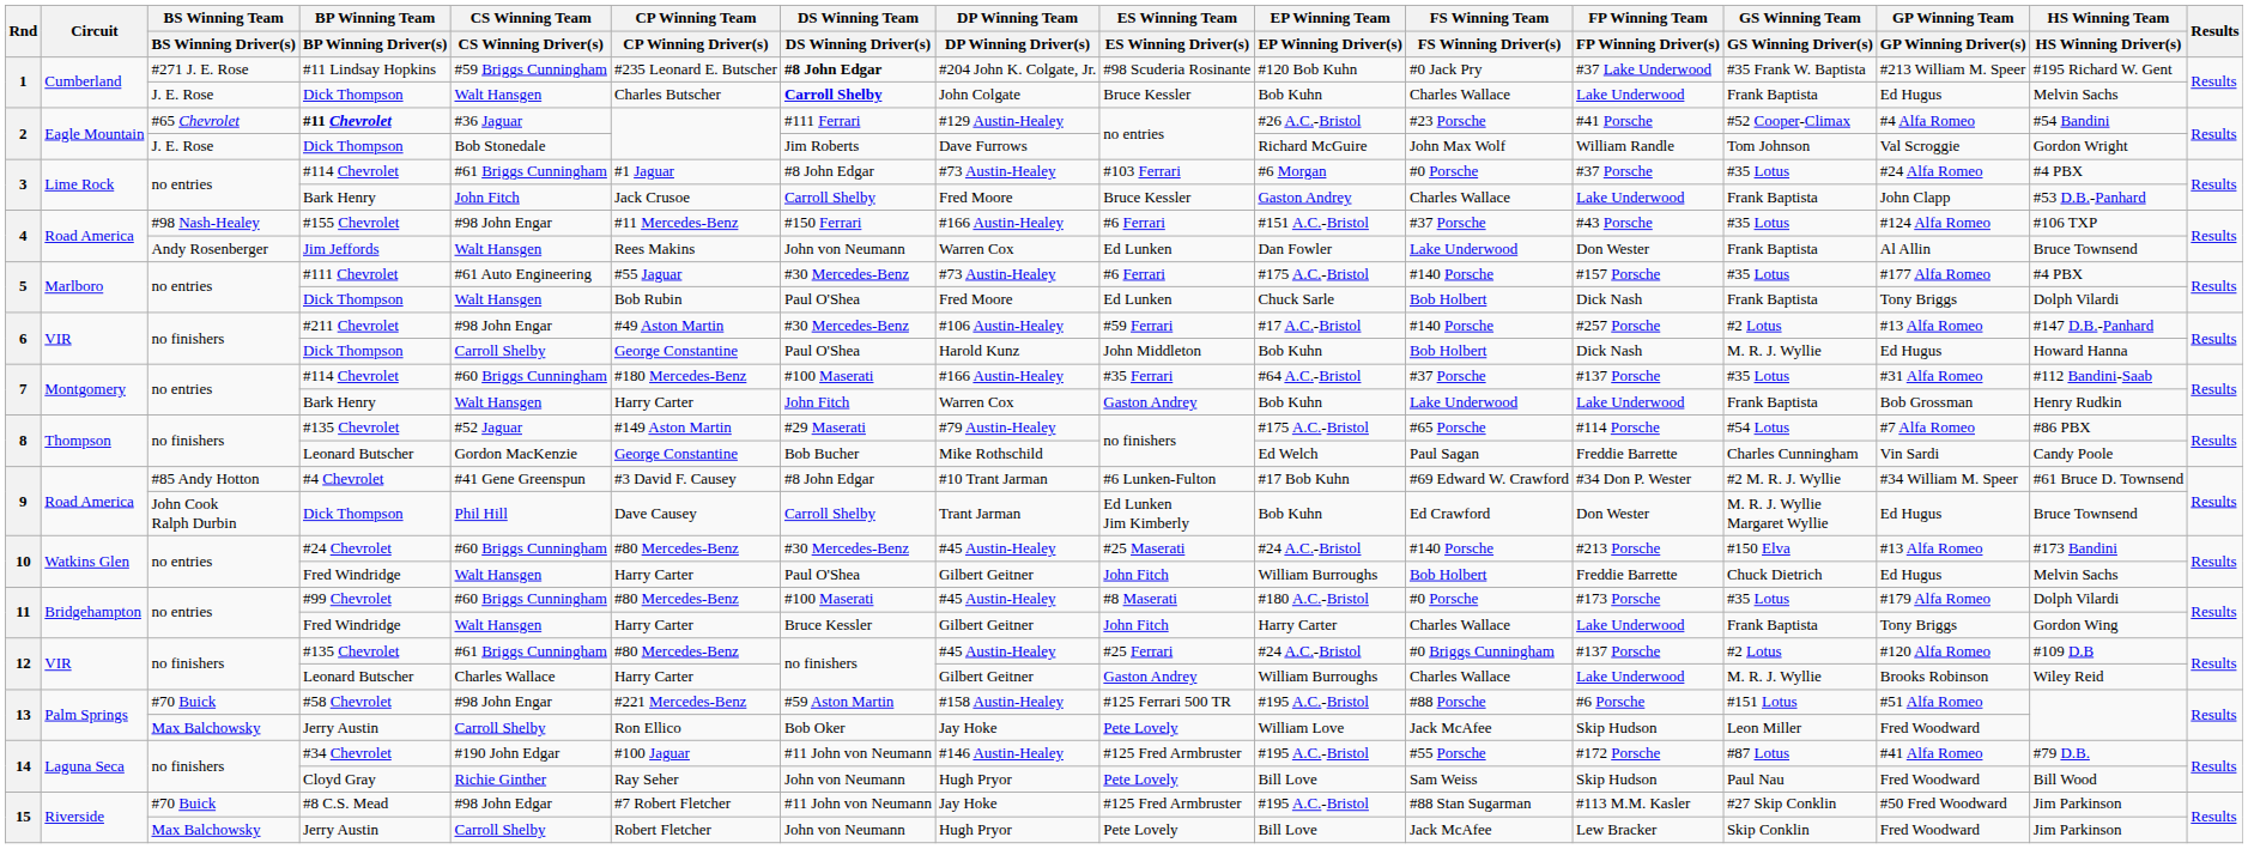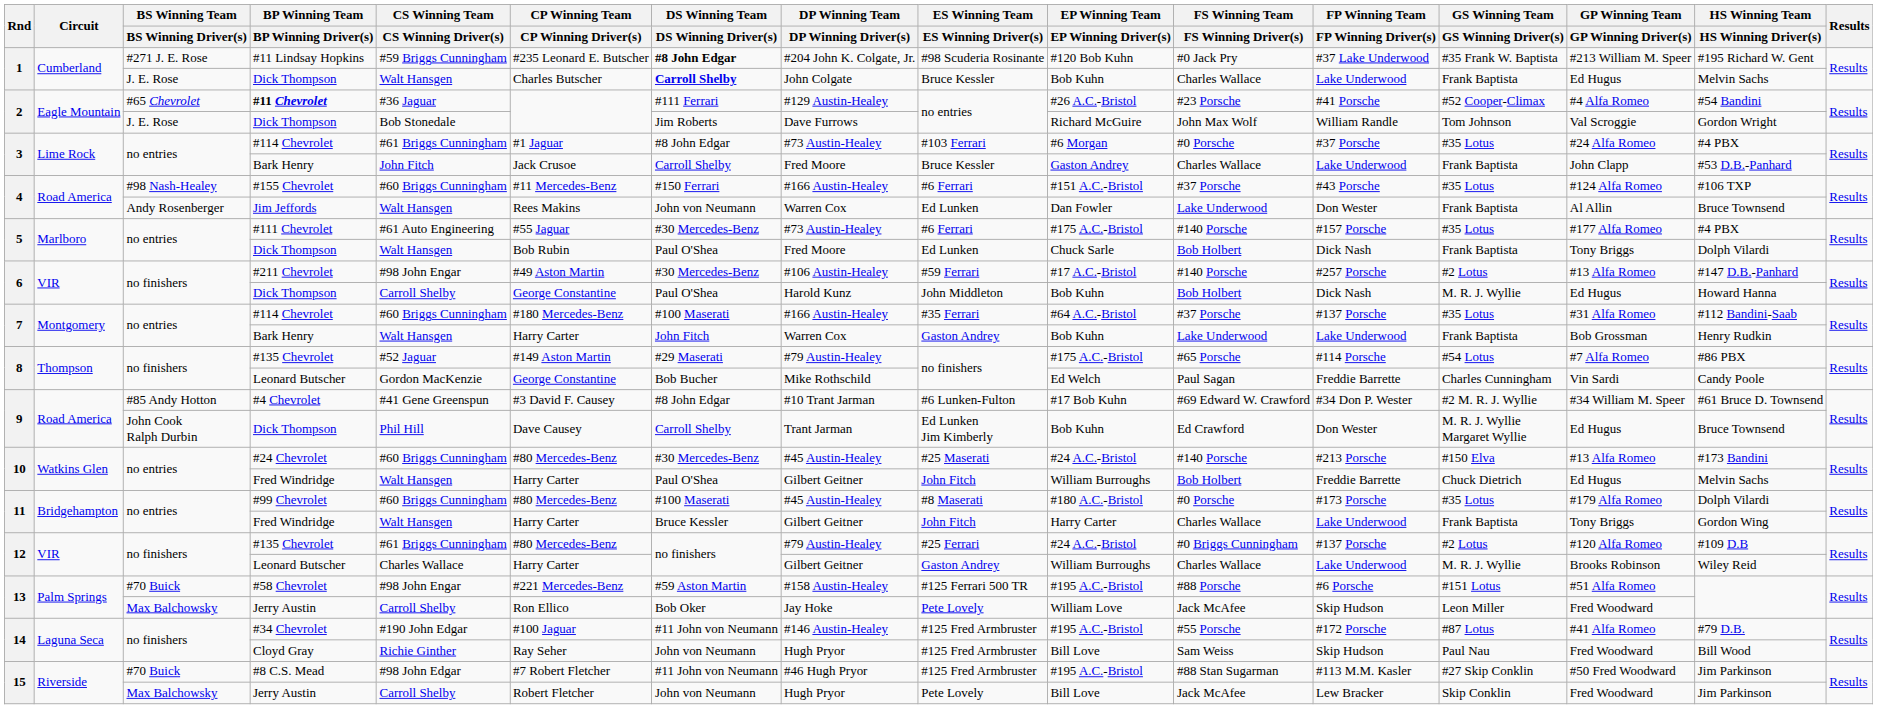#155 Chevrolet | CS Winning Team / CS Winning Driver(s): #98 John Engar -> #60 Briggs Cunningham
12 / #135 Chevrolet | DP Winning Team / DP Winning Driver(s): #45 Austin-Healey -> #79 Austin-Healey
Cloyd Gray | ES Winning Team / ES Winning Driver(s): Pete Lovely -> #125 Fred Armbruster
#8 C.S. Mead | DP Winning Team / DP Winning Driver(s): Jay Hoke -> #46 Hugh Pryor
